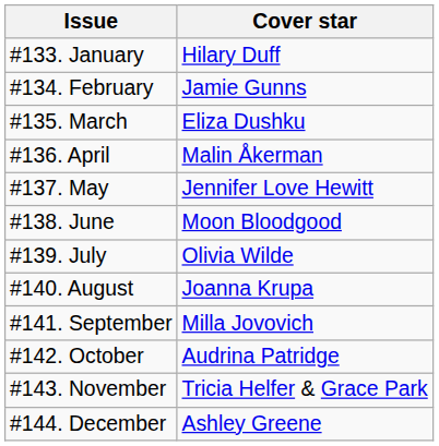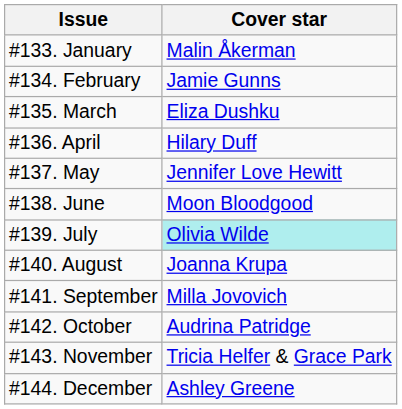#133. January | Cover star: Hilary Duff -> Malin Åkerman
#136. April | Cover star: Malin Åkerman -> Hilary Duff
#139. July | Cover star: no background -> paleturquoise background
